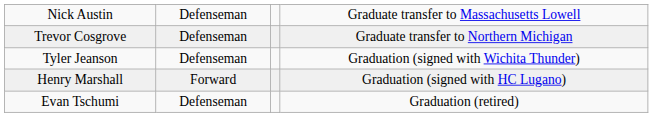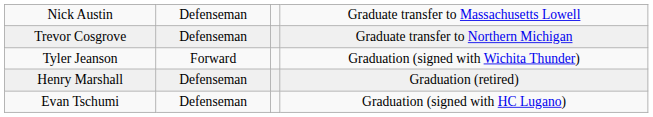Tyler Jeanson | column 2: Defenseman -> Forward
Henry Marshall | column 2: Forward -> Defenseman
Henry Marshall | column 4: Graduation (signed with HC Lugano) -> Graduation (retired)
Evan Tschumi | column 4: Graduation (retired) -> Graduation (signed with HC Lugano)
